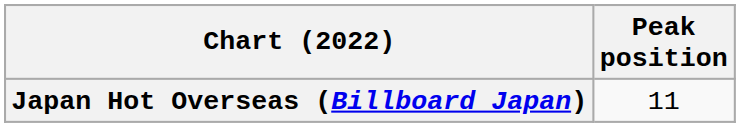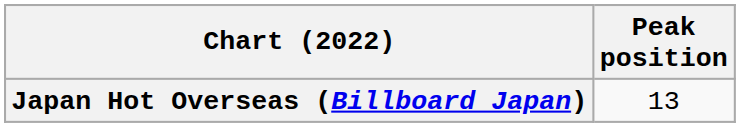Japan Hot Overseas (Billboard Japan) | Peak position: 11 -> 13
